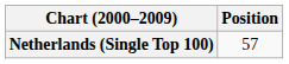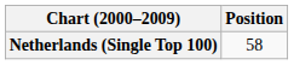Netherlands (Single Top 100) | Position: 57 -> 58
